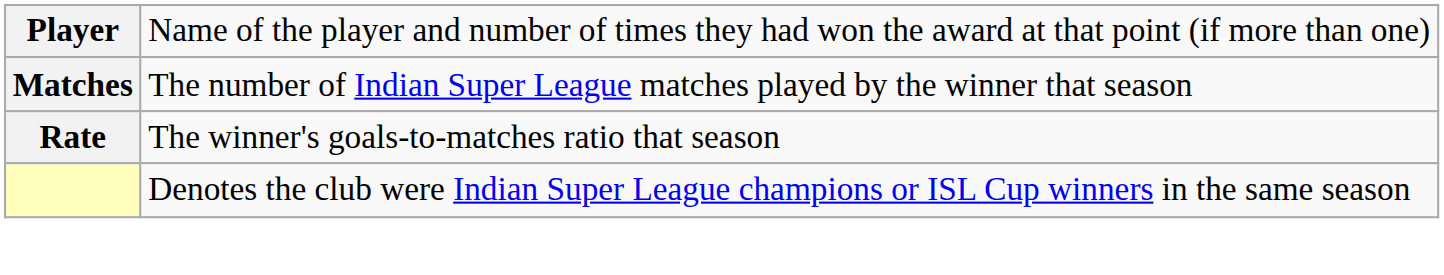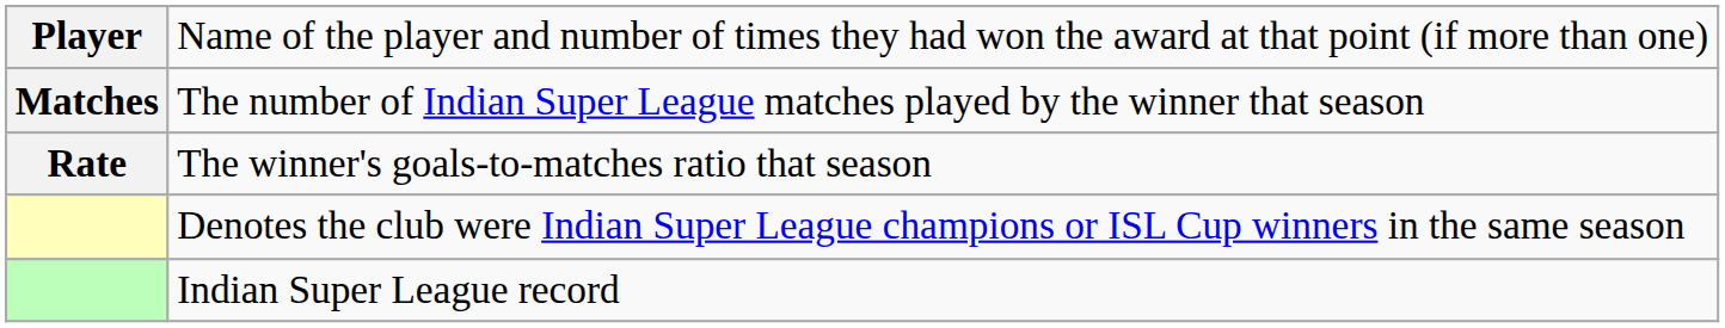+ row: Indian Super League record
